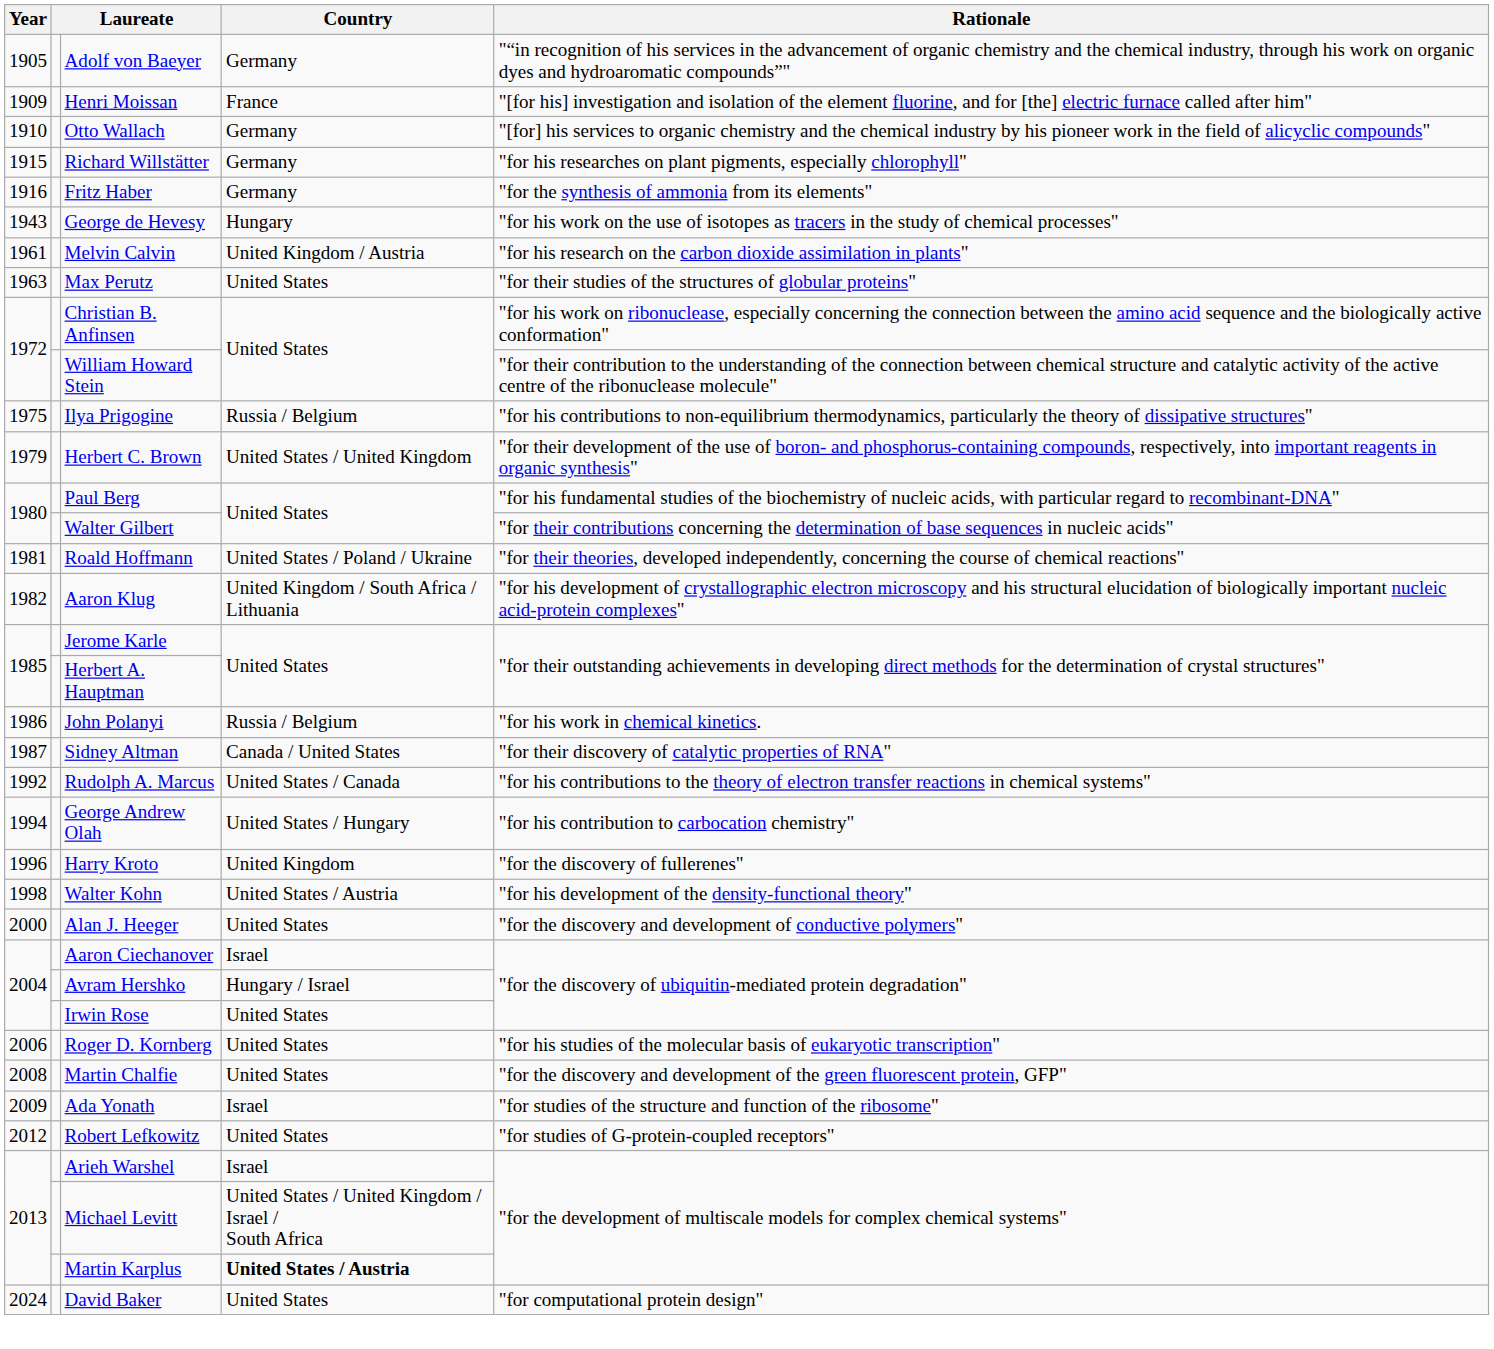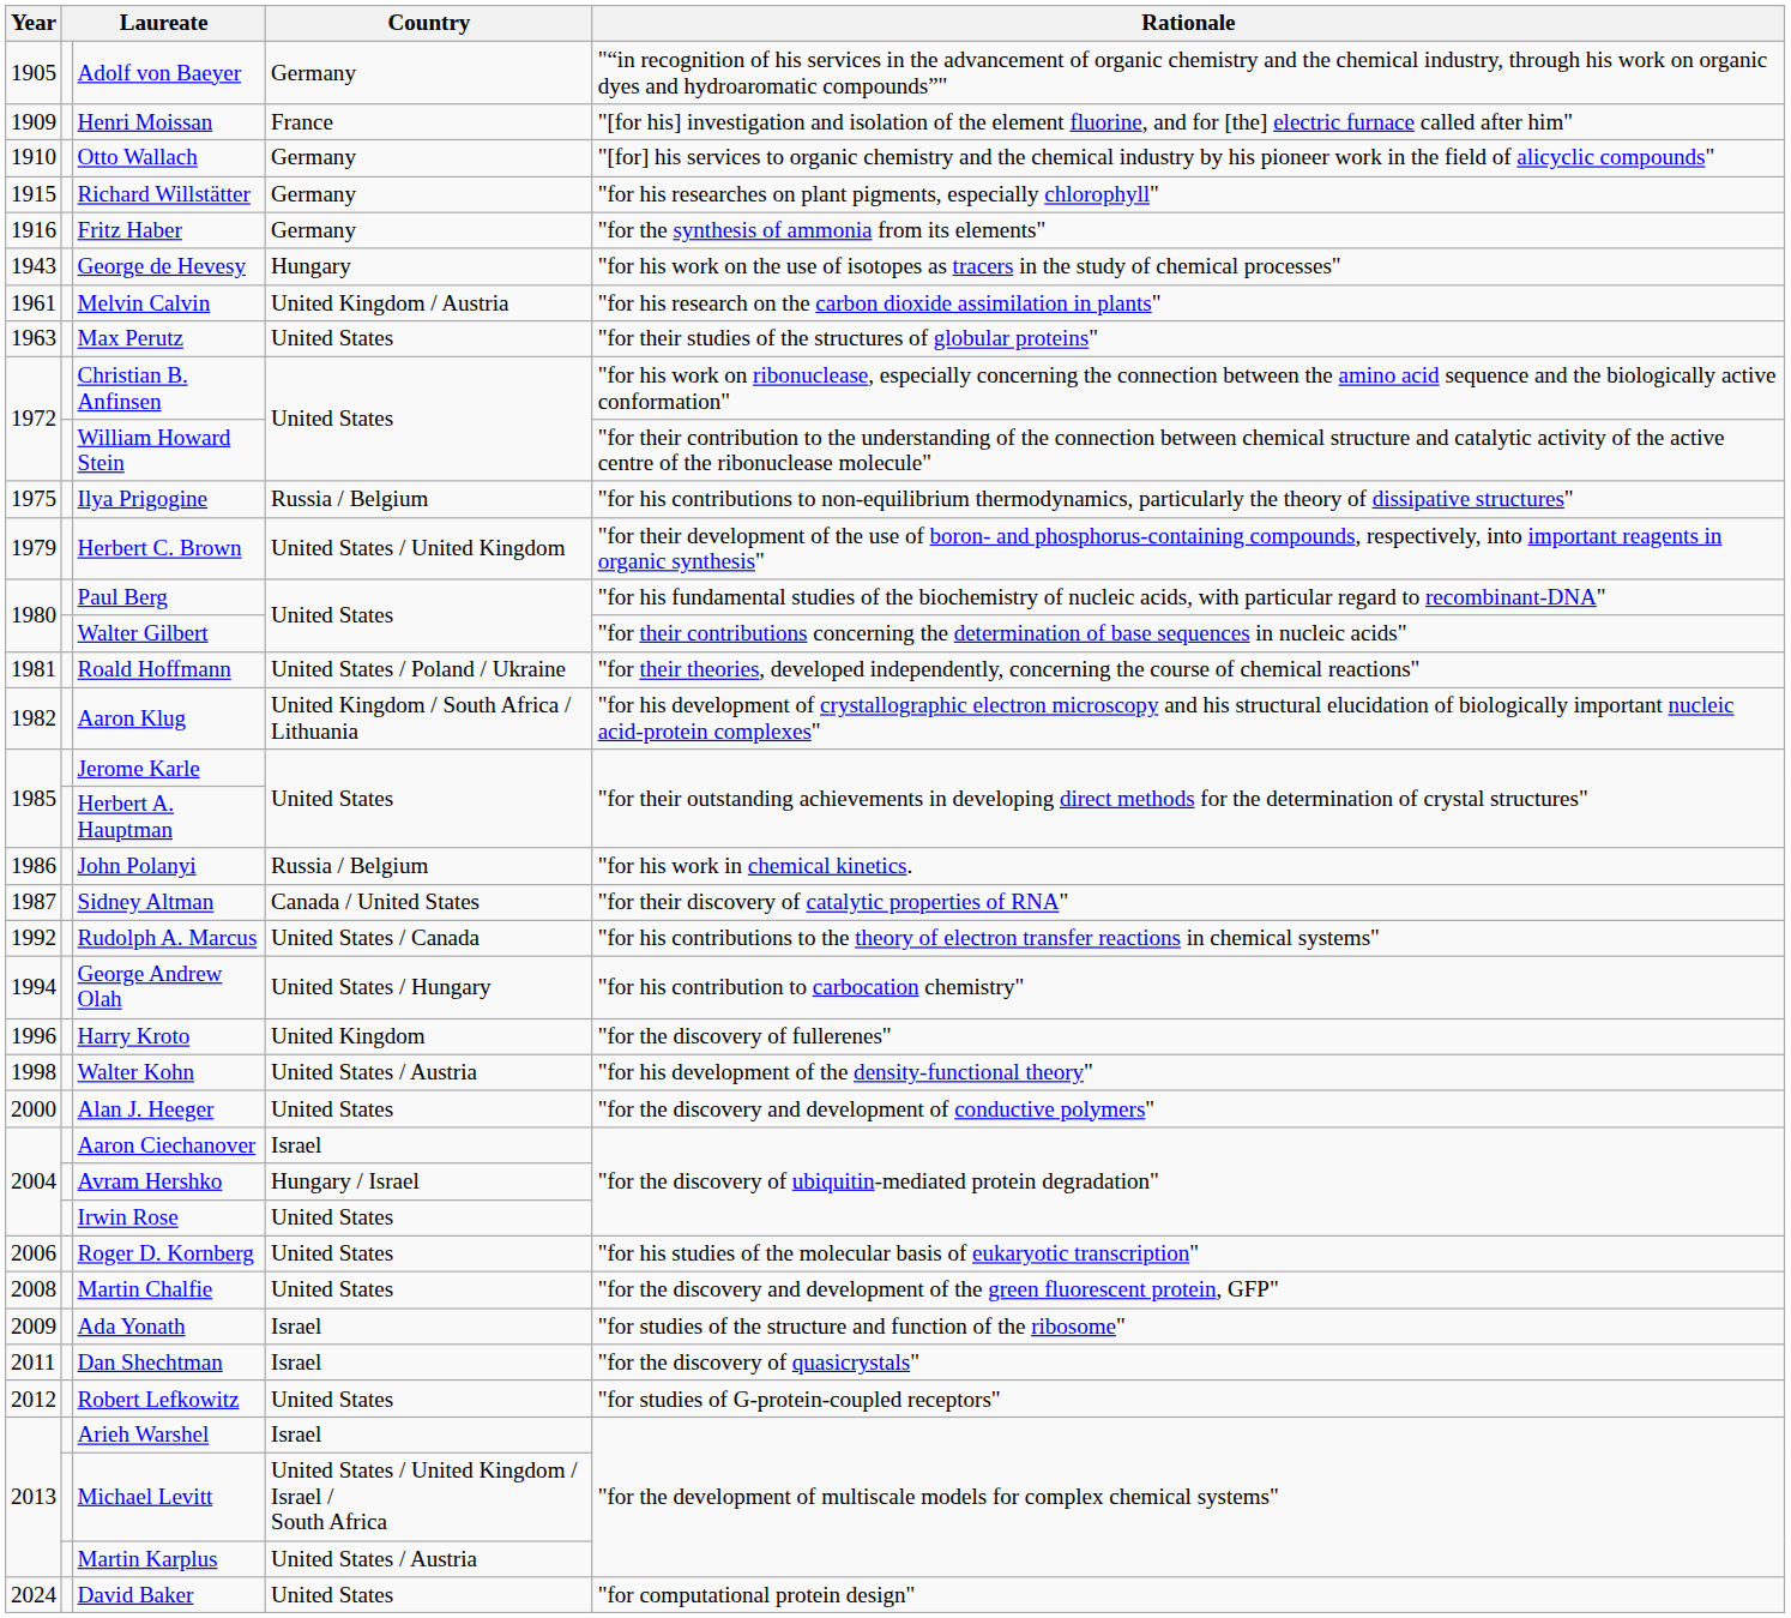+ row: 2011 | Dan Shechtman | Israel | "for the discovery of quasicrystals"
Martin Karplus | Country: bold -> normal
